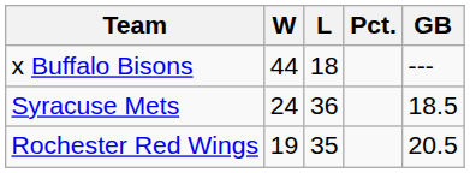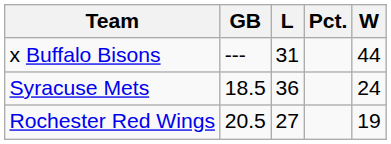columns swapped: W <-> GB
x Buffalo Bisons | L: 18 -> 31
Rochester Red Wings | L: 35 -> 27
